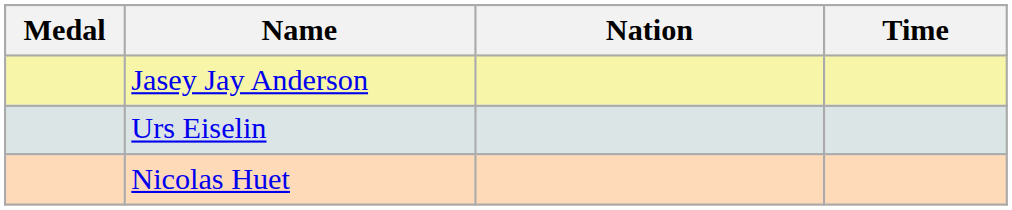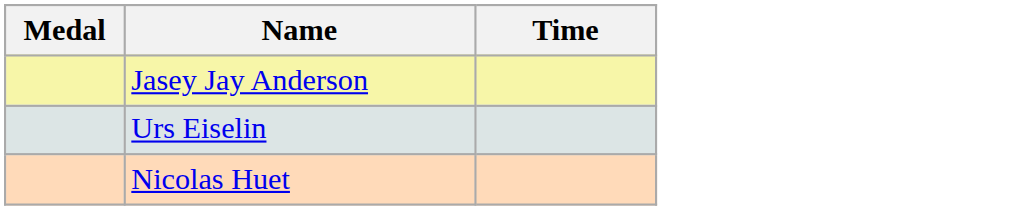- column: Nation
